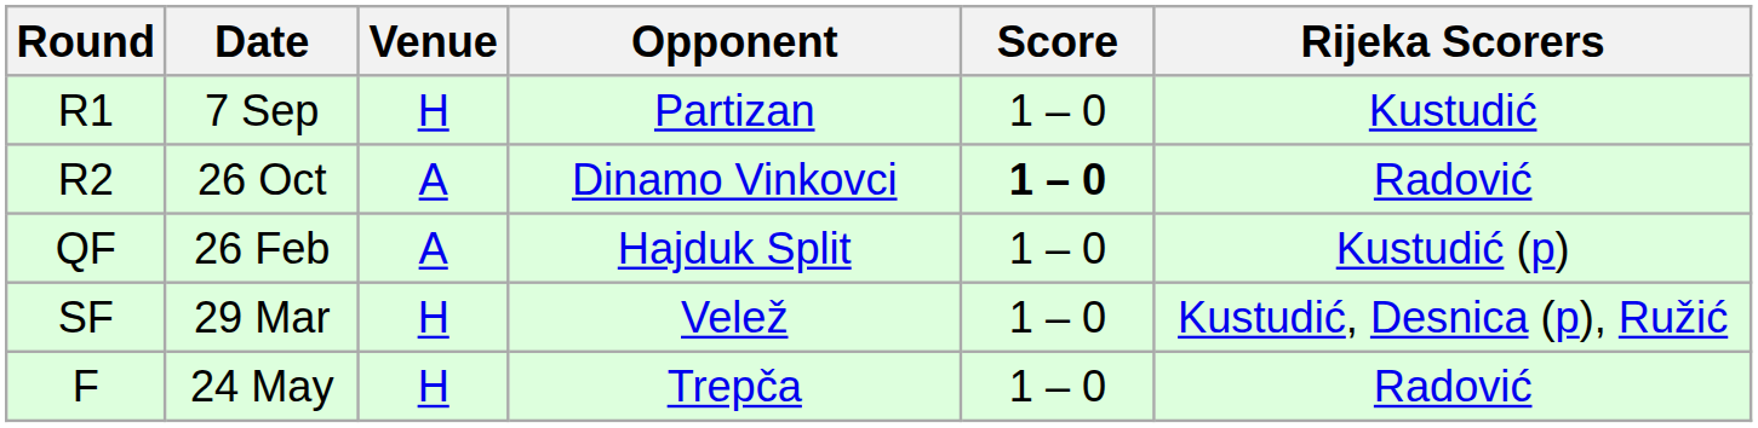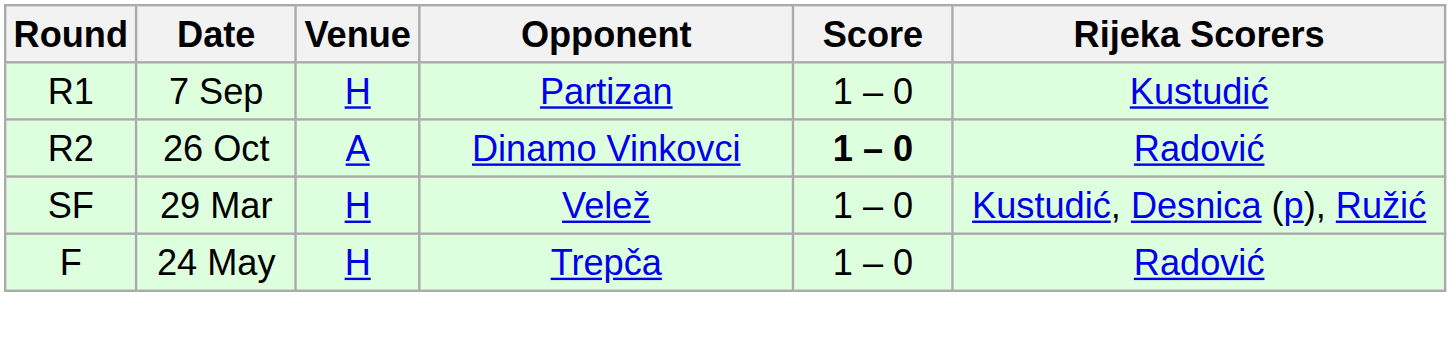- row: QF | 26 Feb | A | Hajduk Split | 1 – 0 | Kustudić (p)
